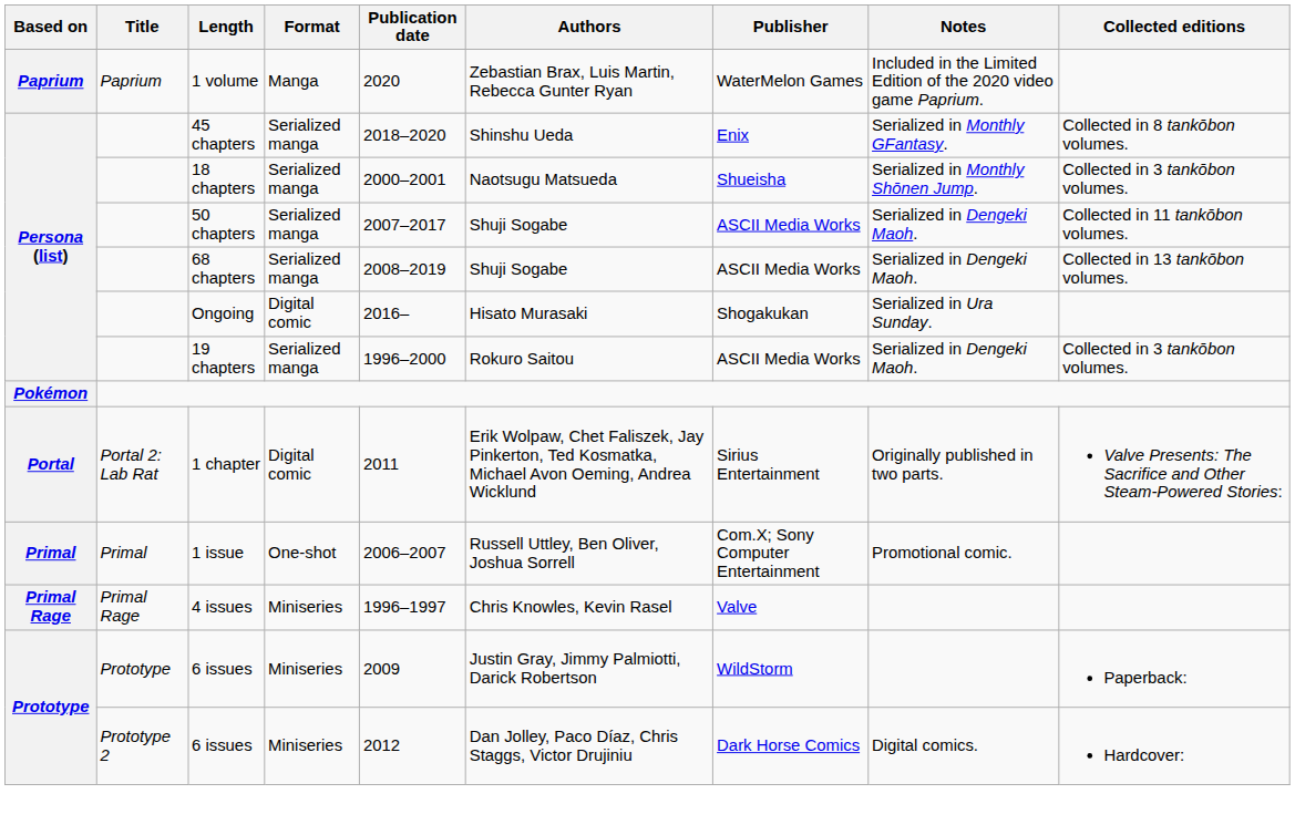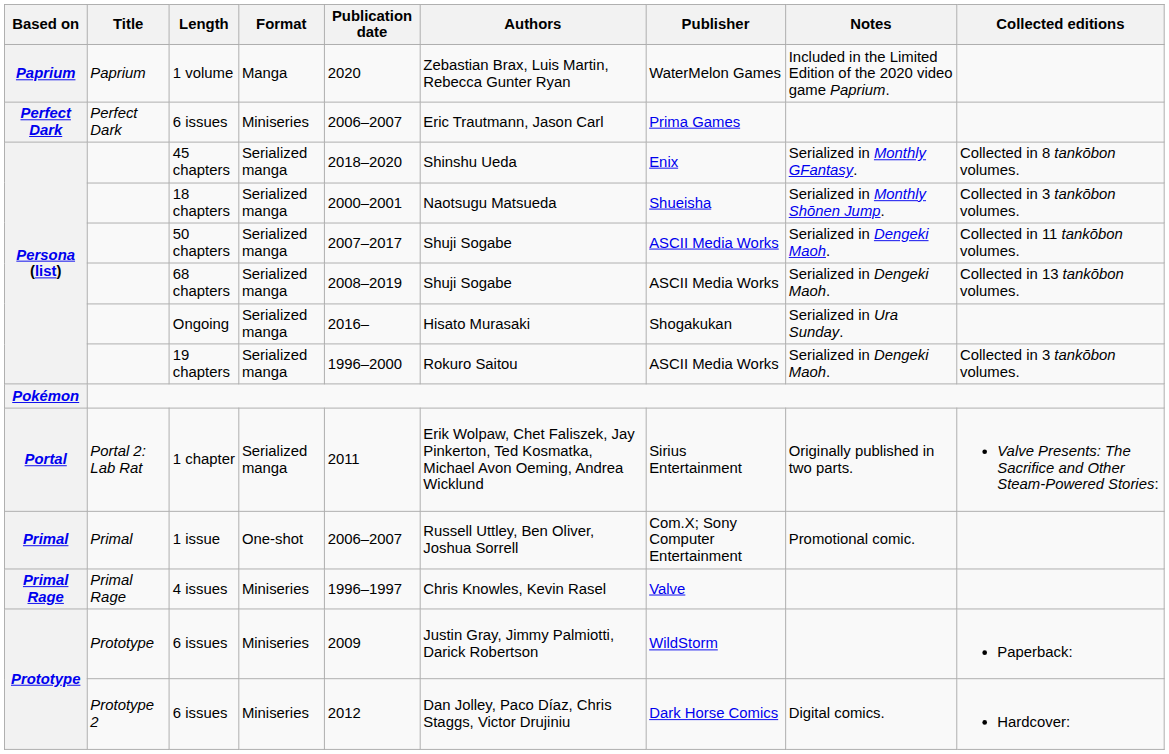+ row: Perfect Dark | Perfect Dark | 6 issues | Miniseries | 2006–2007 | Eric Trautmann, Jason Carl | Prima Games
Ongoing | Format: Digital comic -> Serialized manga
1 chapter | Format: Digital comic -> Serialized manga
